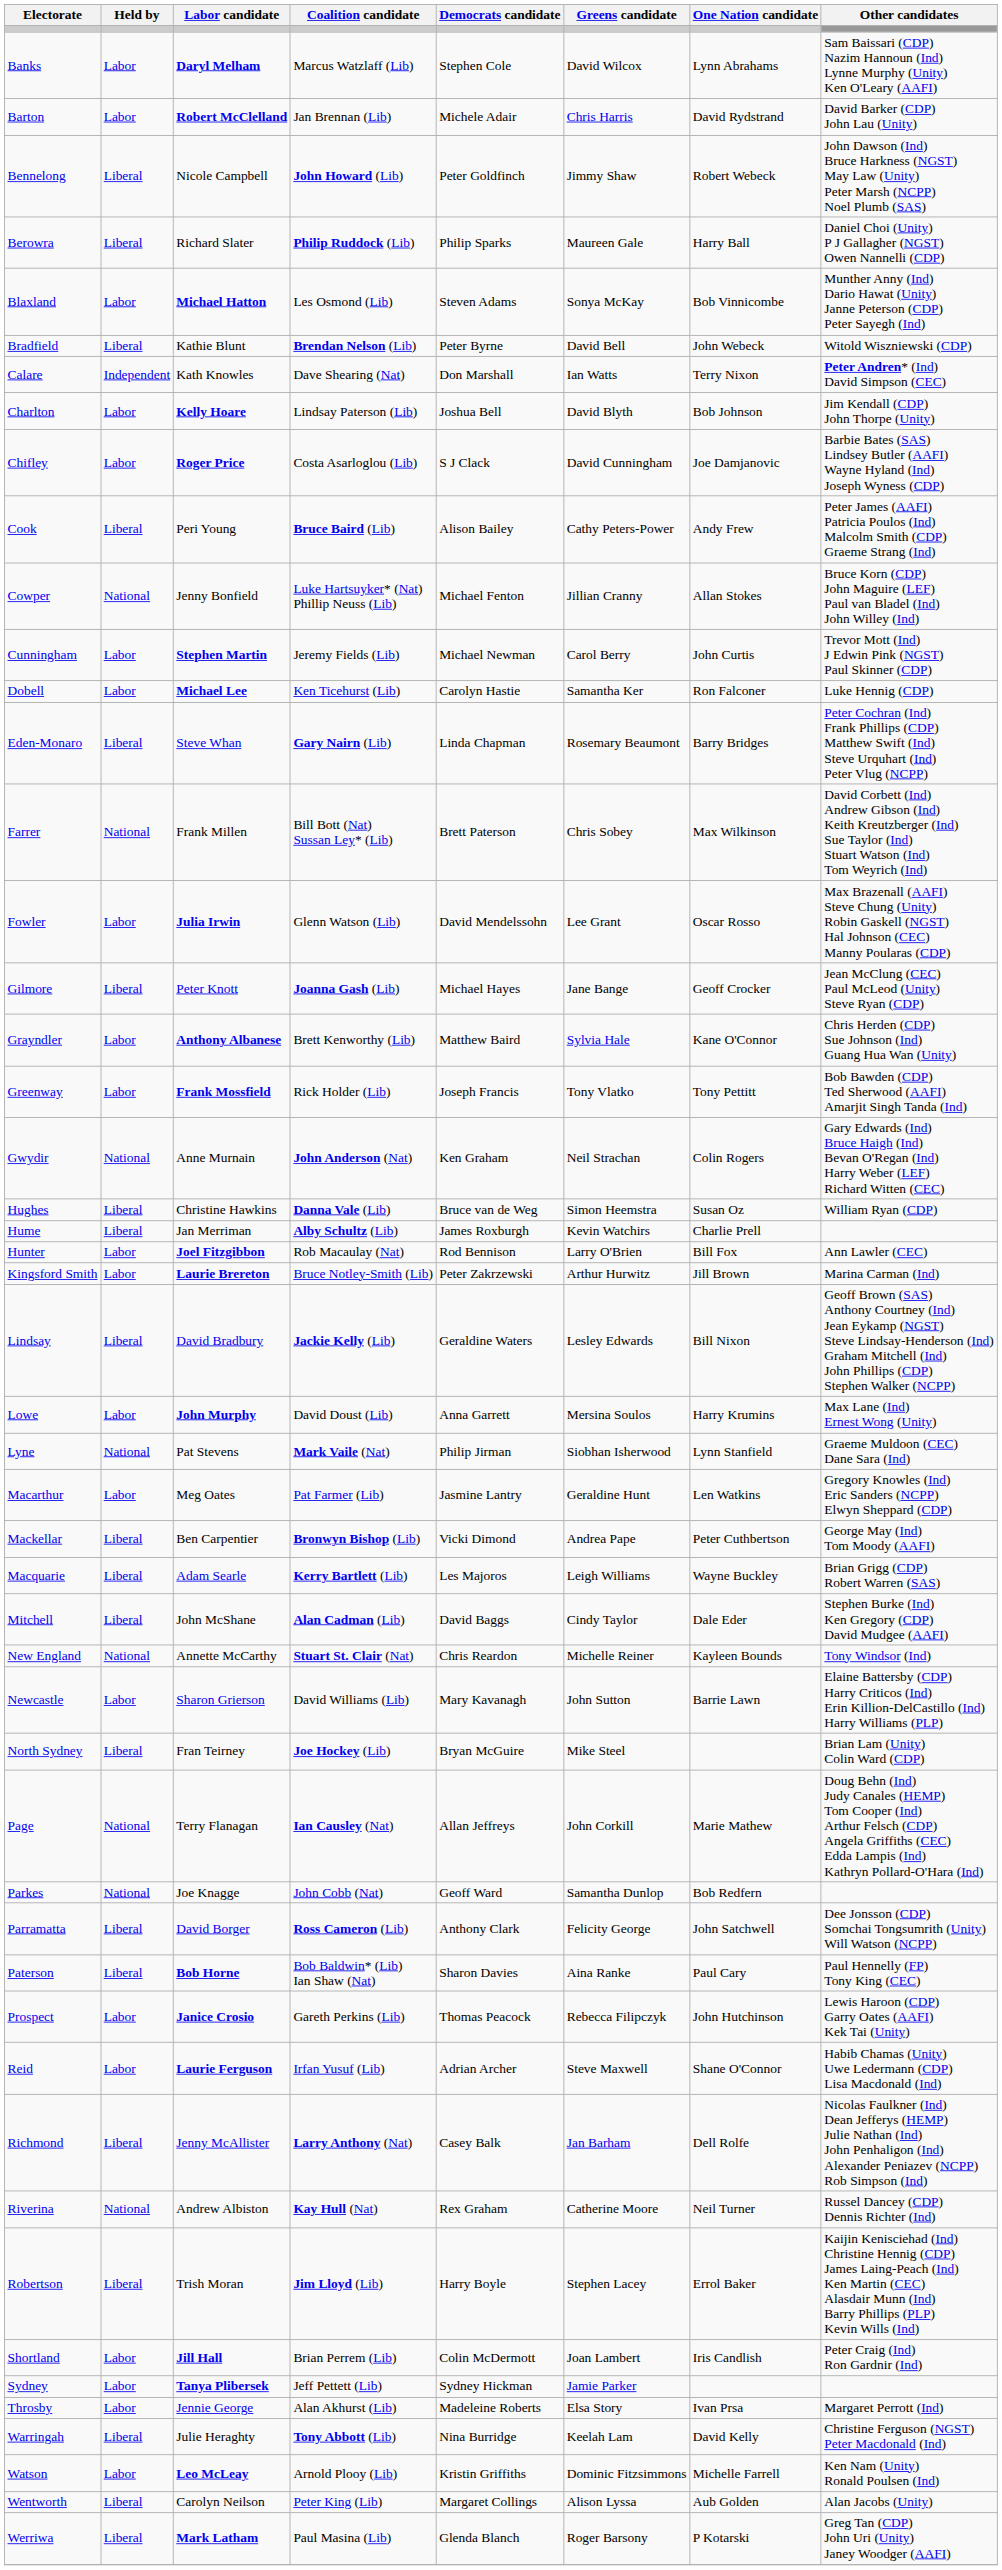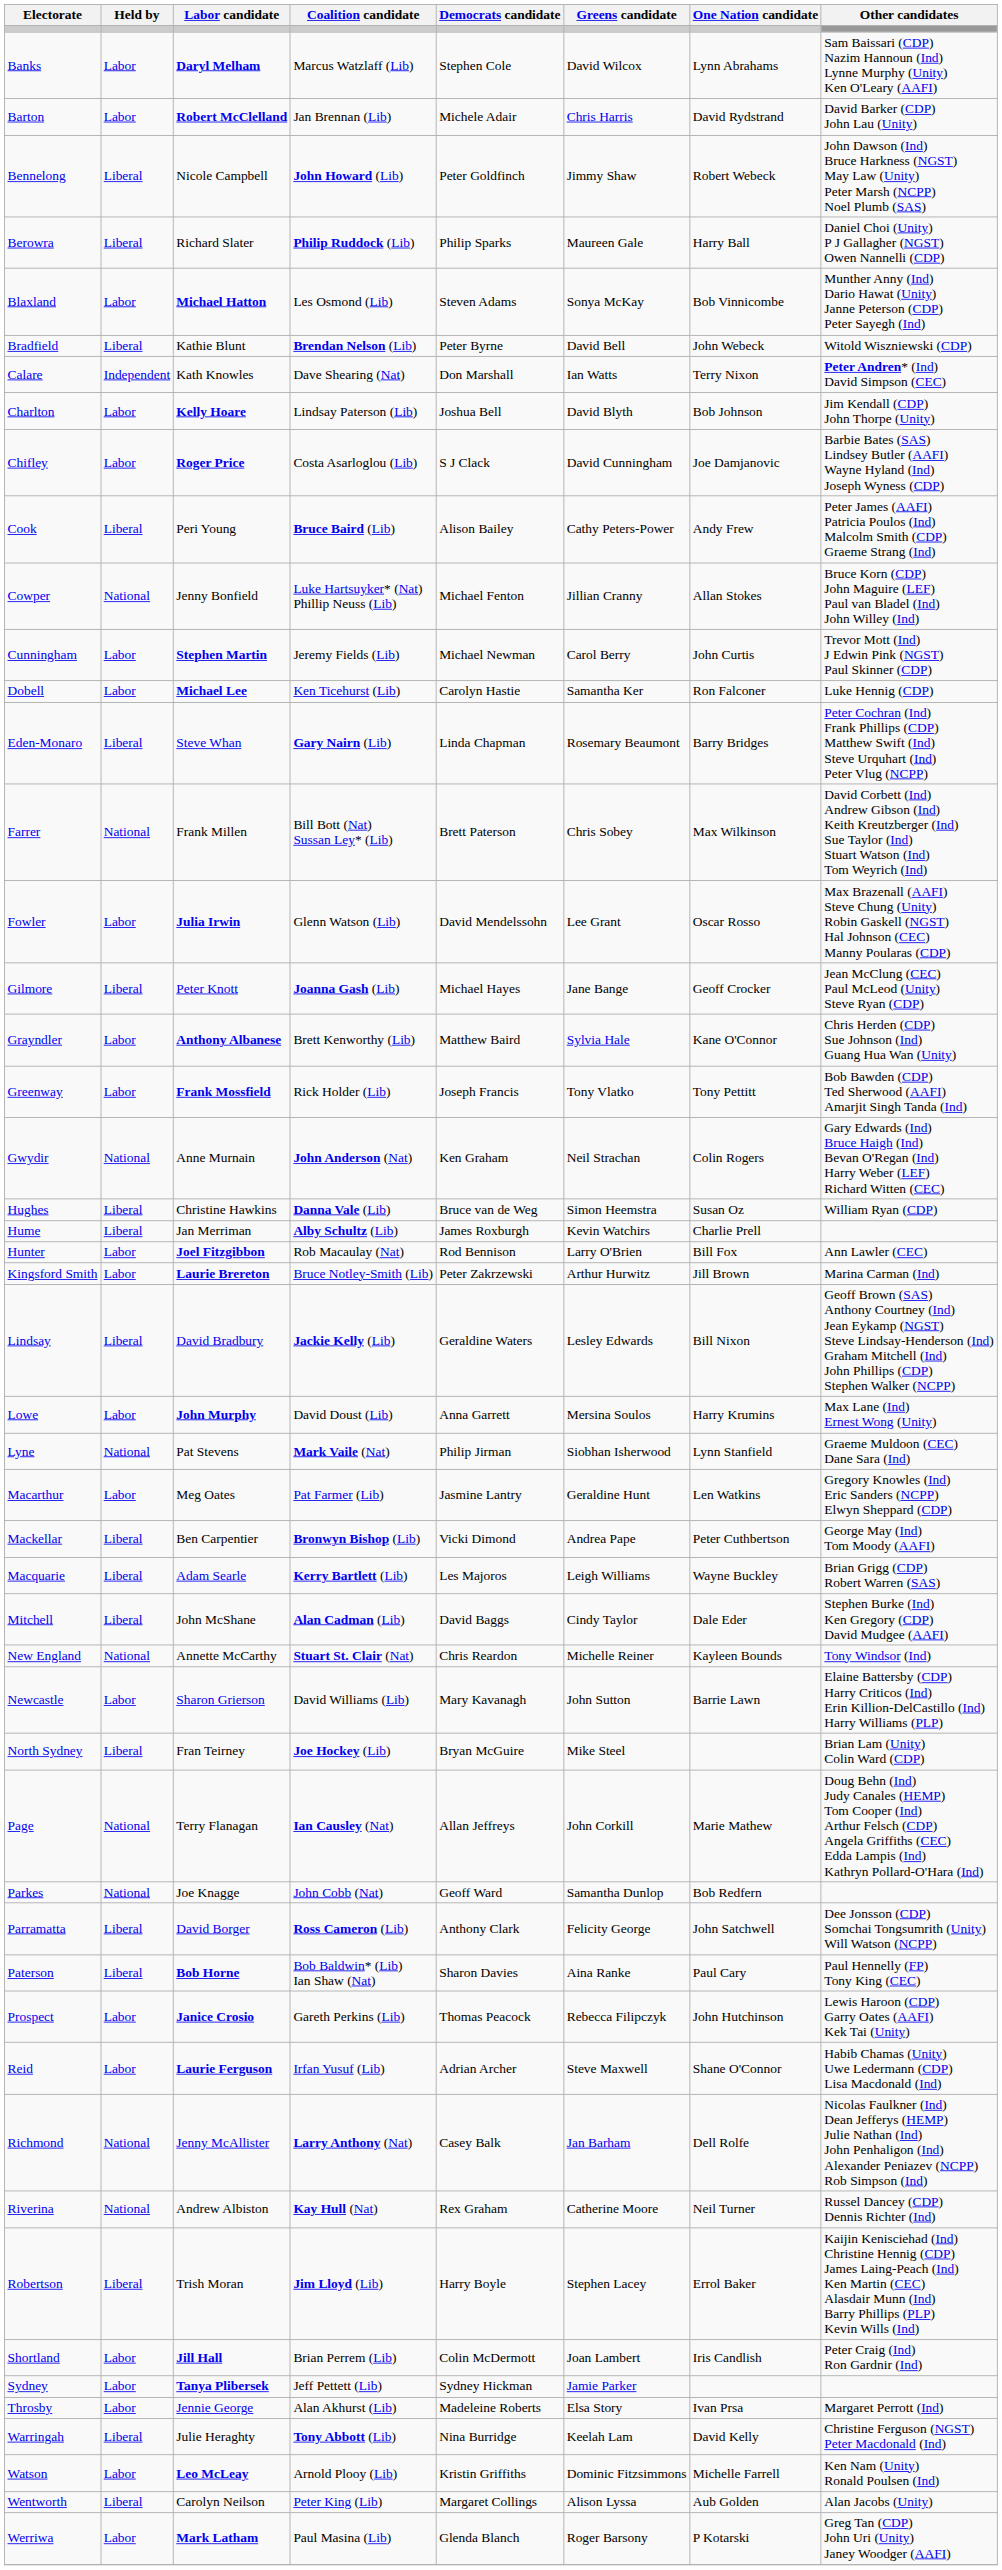Richmond | Held by: Liberal -> National
Werriwa | Held by: Liberal -> Labor
